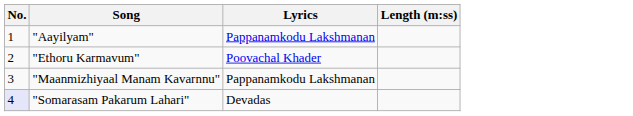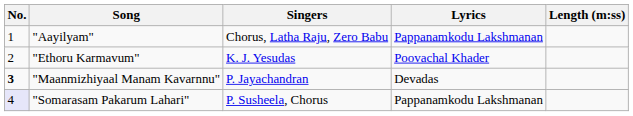+ column: Singers | Chorus, Latha Raju, Zero Babu | K. J. Yesudas | P. Jayachandran | P. Susheela, Chorus
"Maanmizhiyaal Manam Kavarnnu" | No.: normal -> bold
"Maanmizhiyaal Manam Kavarnnu" | Lyrics: Pappanamkodu Lakshmanan -> Devadas
"Somarasam Pakarum Lahari" | Lyrics: Devadas -> Pappanamkodu Lakshmanan
